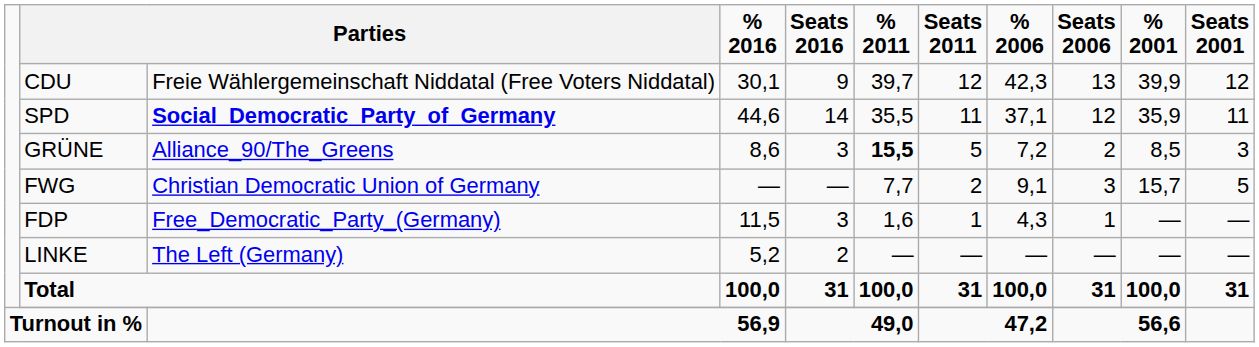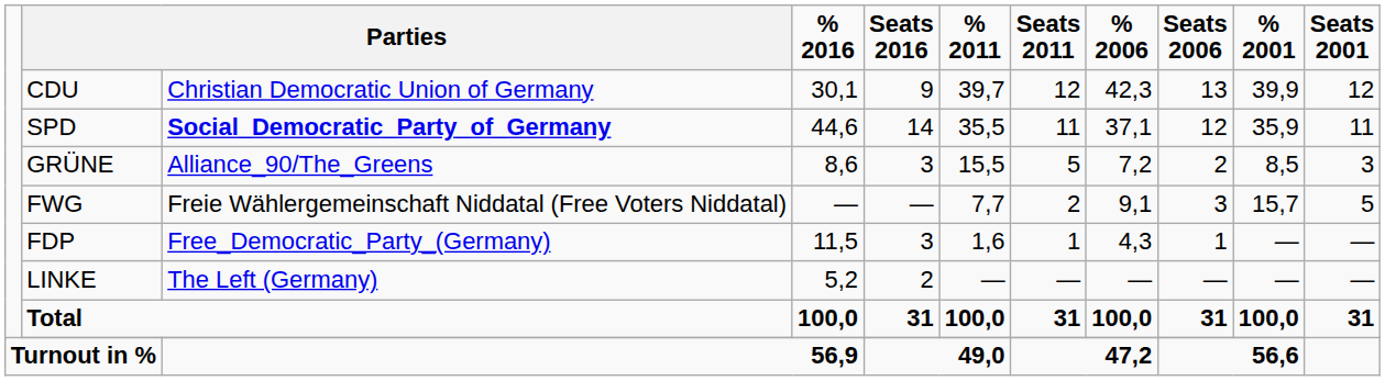CDU | column 3: Freie Wählergemeinschaft Niddatal (Free Voters Niddatal) -> Christian Democratic Union of Germany
GRÜNE | % 2011: bold -> normal
FWG | column 3: Christian Democratic Union of Germany -> Freie Wählergemeinschaft Niddatal (Free Voters Niddatal)
